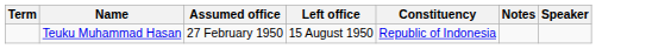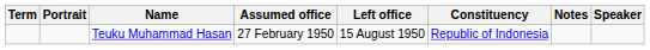+ column: Portrait
